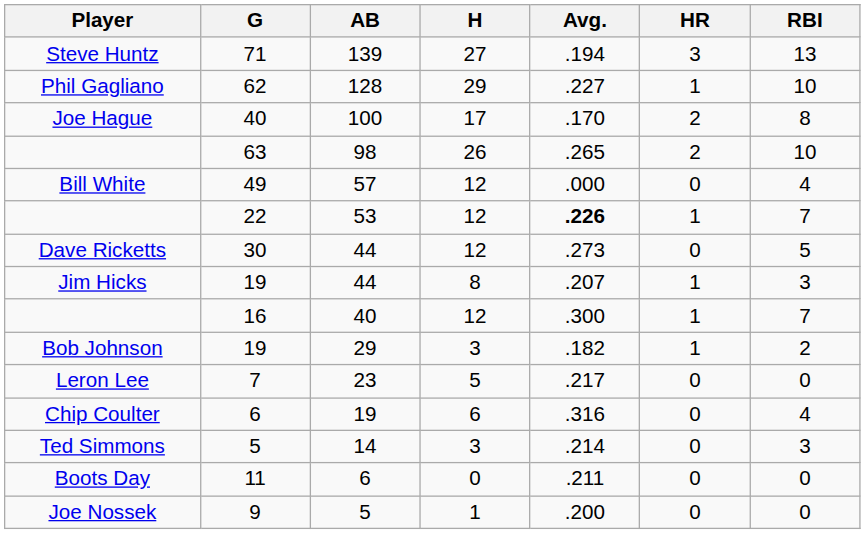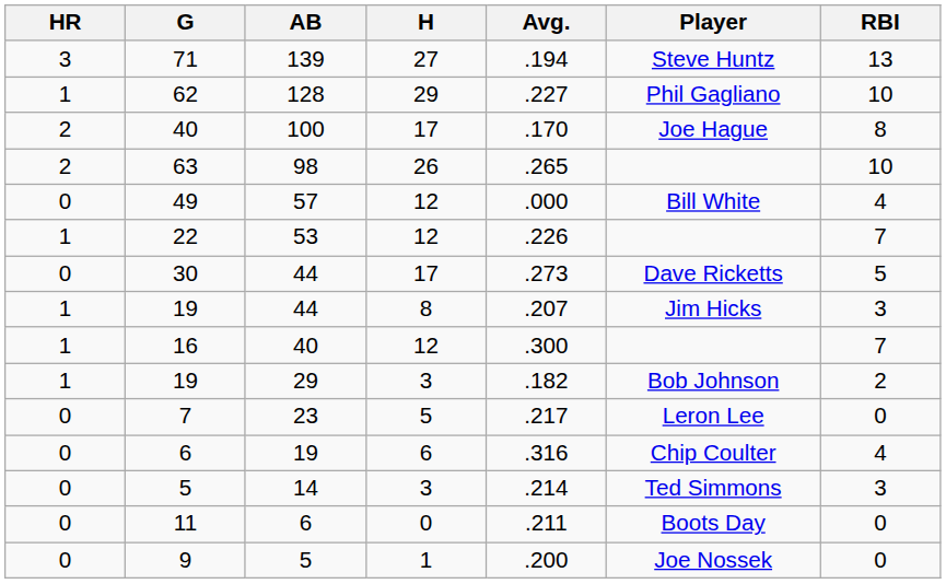columns swapped: Player <-> HR
22 | Avg.: bold -> normal
30 | H: 12 -> 17
